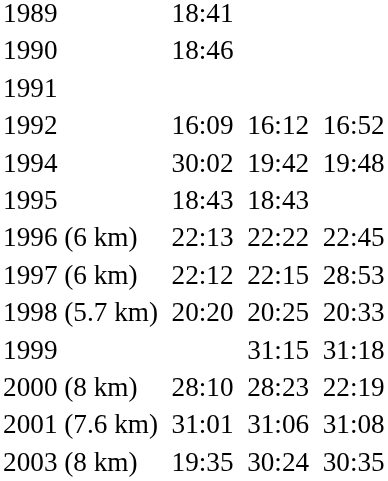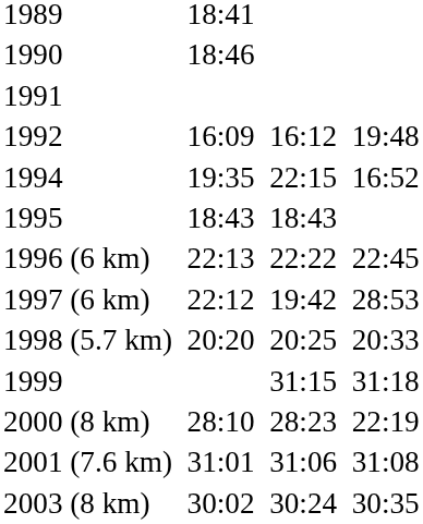1992 | column 7: 16:52 -> 19:48
1994 | column 3: 30:02 -> 19:35
1994 | column 5: 19:42 -> 22:15
1994 | column 7: 19:48 -> 16:52
1997 (6 km) | column 5: 22:15 -> 19:42
2003 (8 km) | column 3: 19:35 -> 30:02
